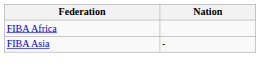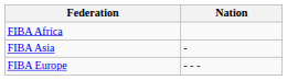+ row: FIBA Europe | - - -
